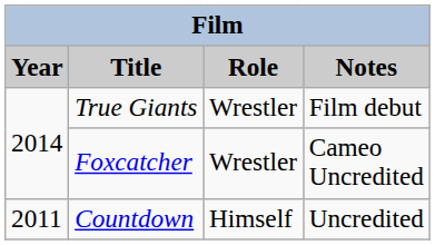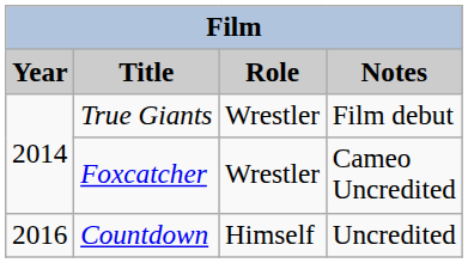Countdown | Year: 2011 -> 2016
